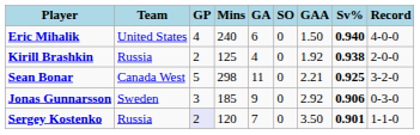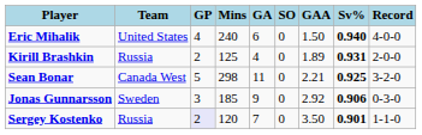Kirill Brashkin | GAA: 1.92 -> 1.89
Kirill Brashkin | Sv%: 0.938 -> 0.931
